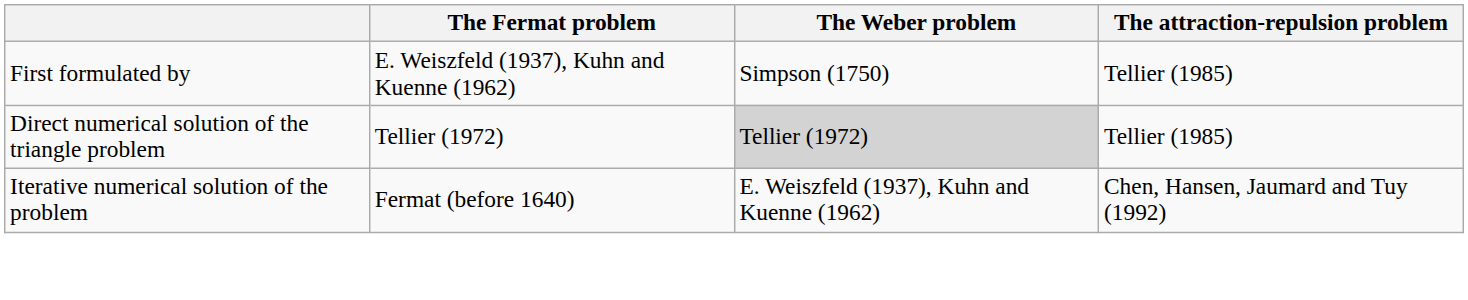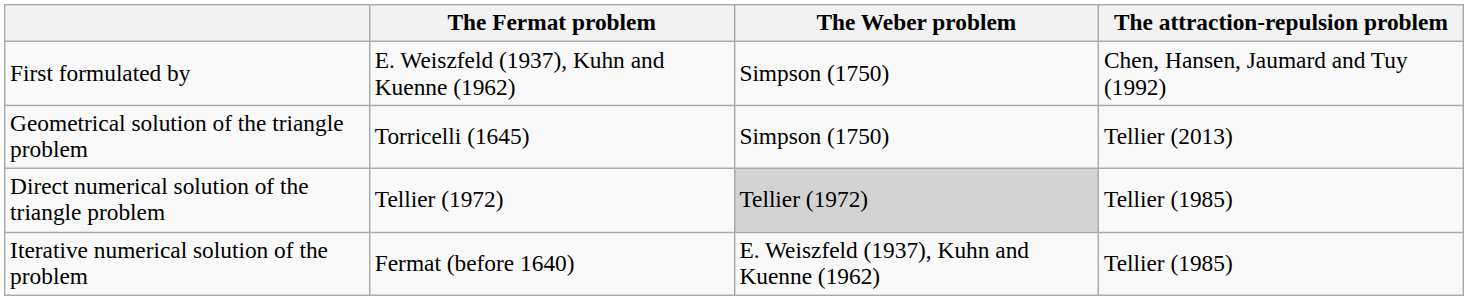First formulated by | The attraction-repulsion problem: Tellier (1985) -> Chen, Hansen, Jaumard and Tuy (1992)
+ row: Geometrical solution of the triangle problem | Torricelli (1645) | Simpson (1750) | Tellier (2013)
Iterative numerical solution of the problem | The attraction-repulsion problem: Chen, Hansen, Jaumard and Tuy (1992) -> Tellier (1985)
